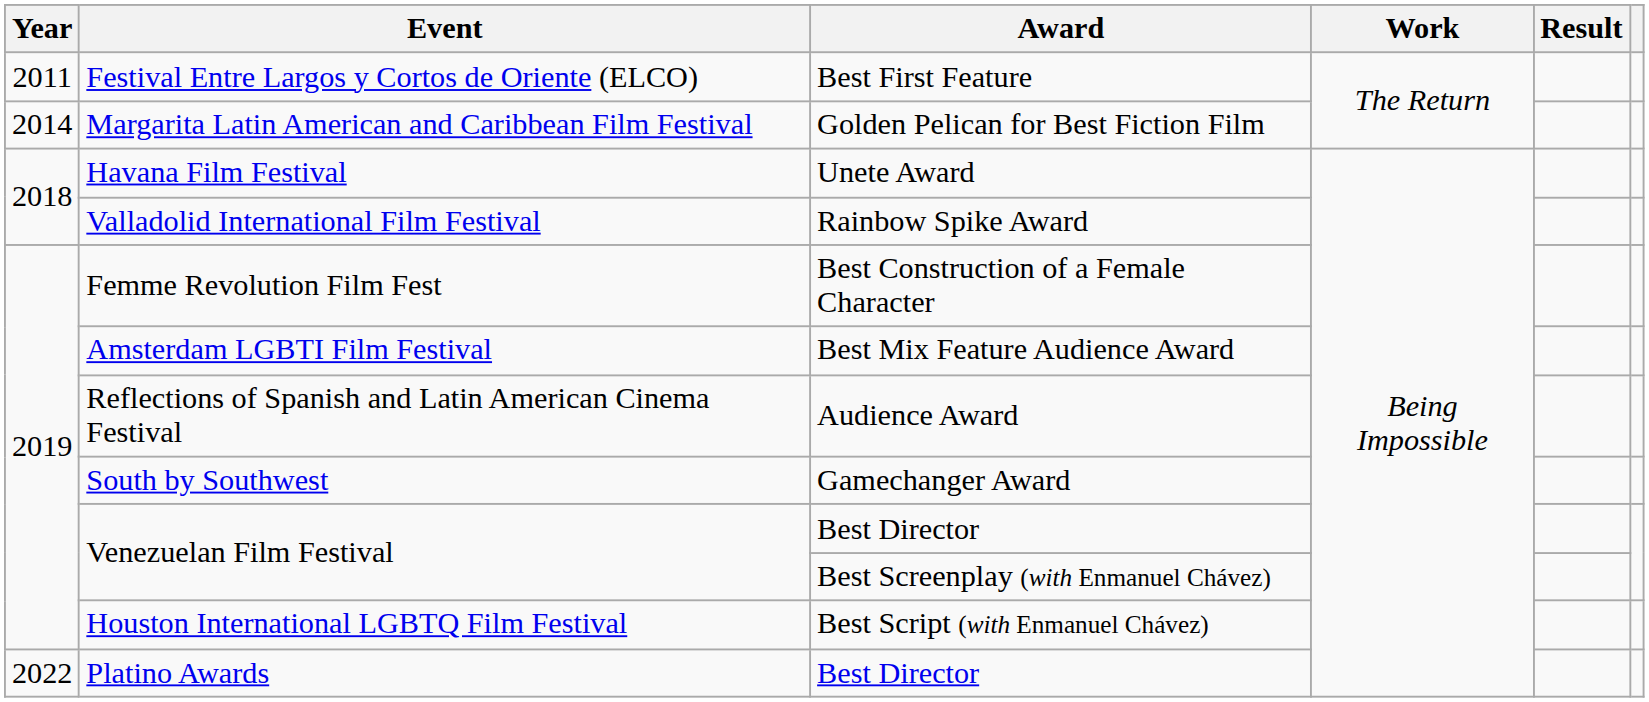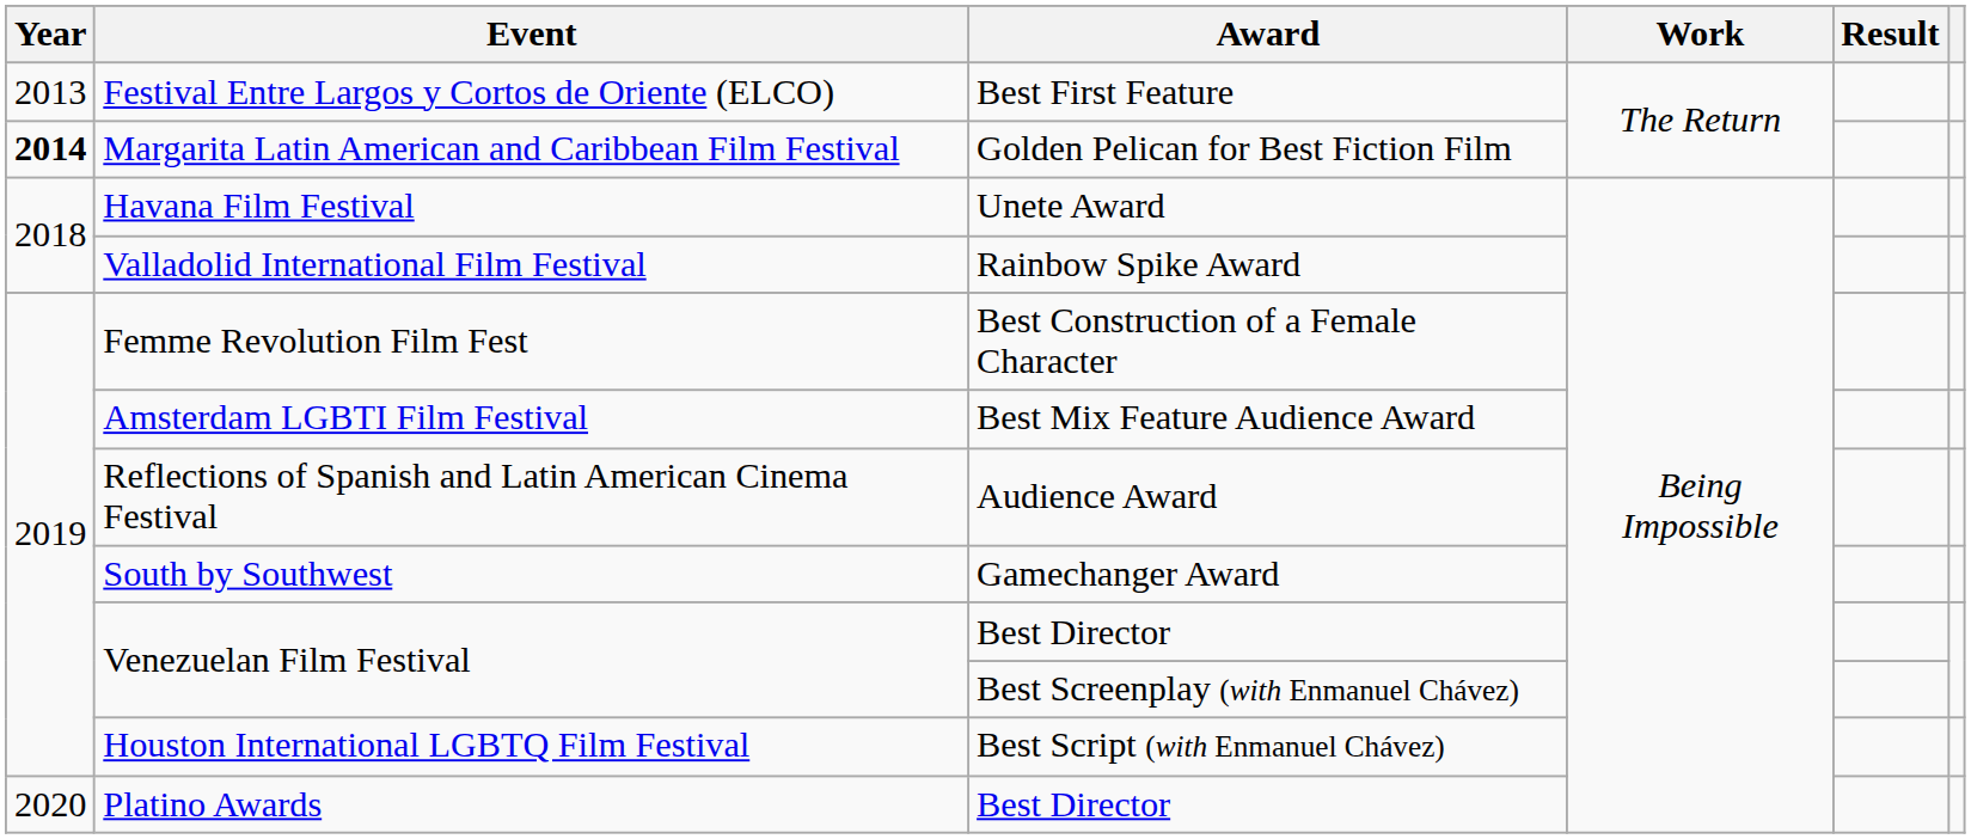Festival Entre Largos y Cortos de Oriente (ELCO) | Year: 2011 -> 2013
Margarita Latin American and Caribbean Film Festival | Year: normal -> bold
Platino Awards | Year: 2022 -> 2020
